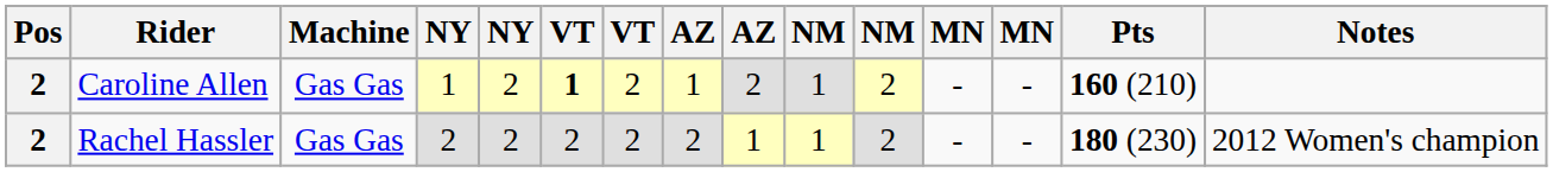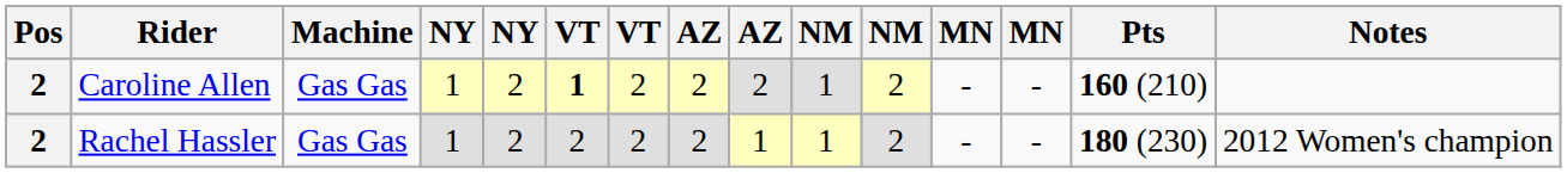Caroline Allen | column 8: 1 -> 2
Rachel Hassler | column 4: 2 -> 1
